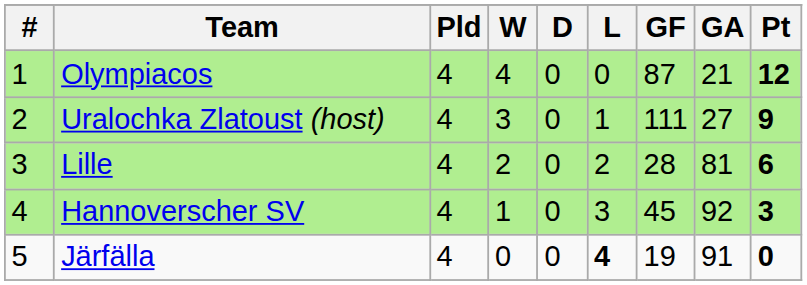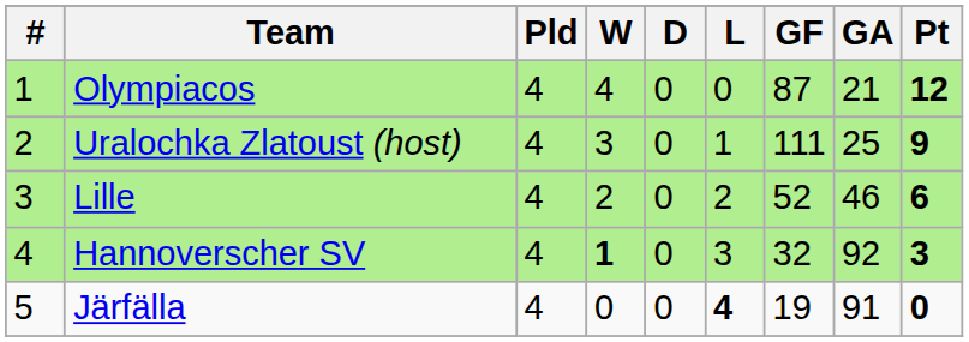Uralochka Zlatoust (host) | GA: 27 -> 25
Lille | GF: 28 -> 52
Lille | GA: 81 -> 46
Hannoverscher SV | W: normal -> bold
Hannoverscher SV | GF: 45 -> 32
